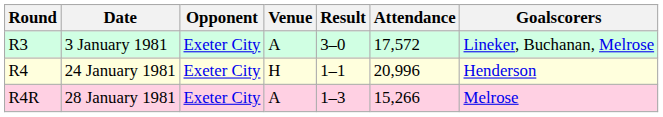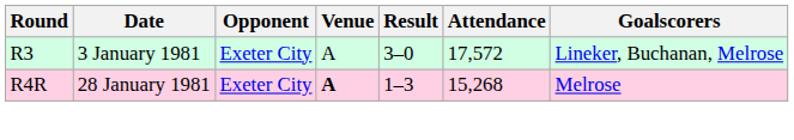- row: R4 | 24 January 1981 | Exeter City | H | 1–1 | 20,996 | Henderson
28 January 1981 | Venue: normal -> bold
28 January 1981 | Attendance: 15,266 -> 15,268
